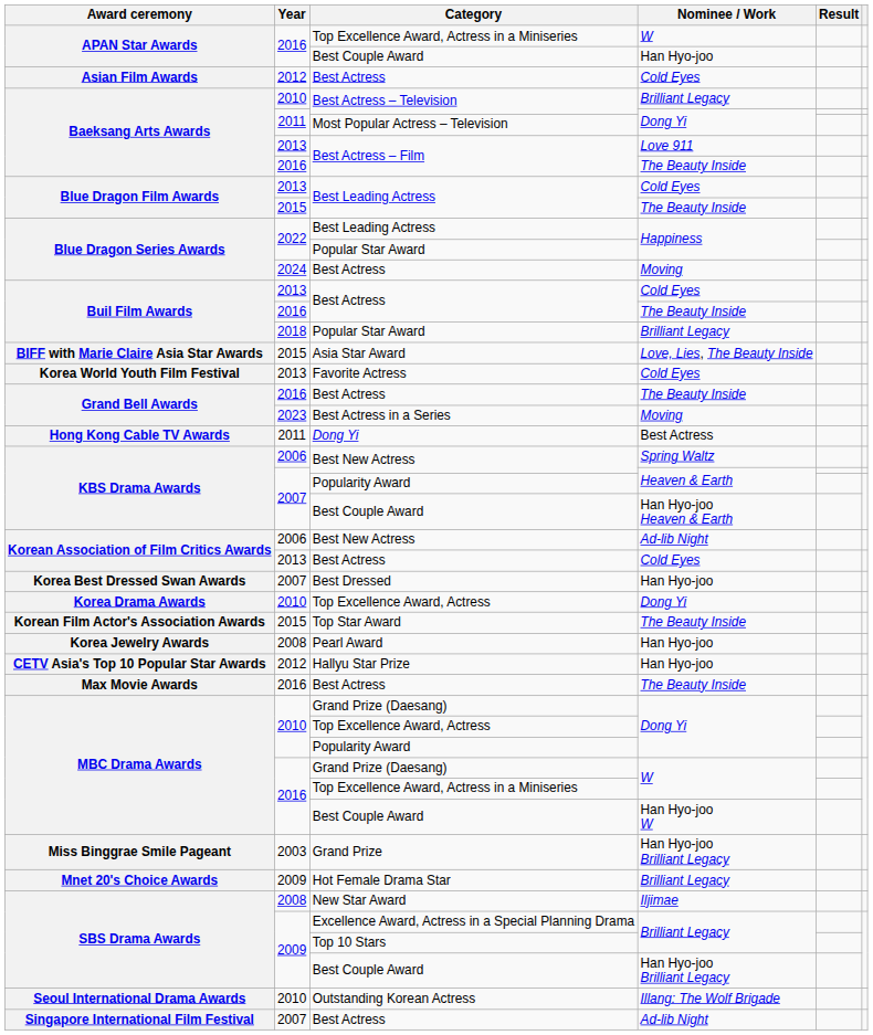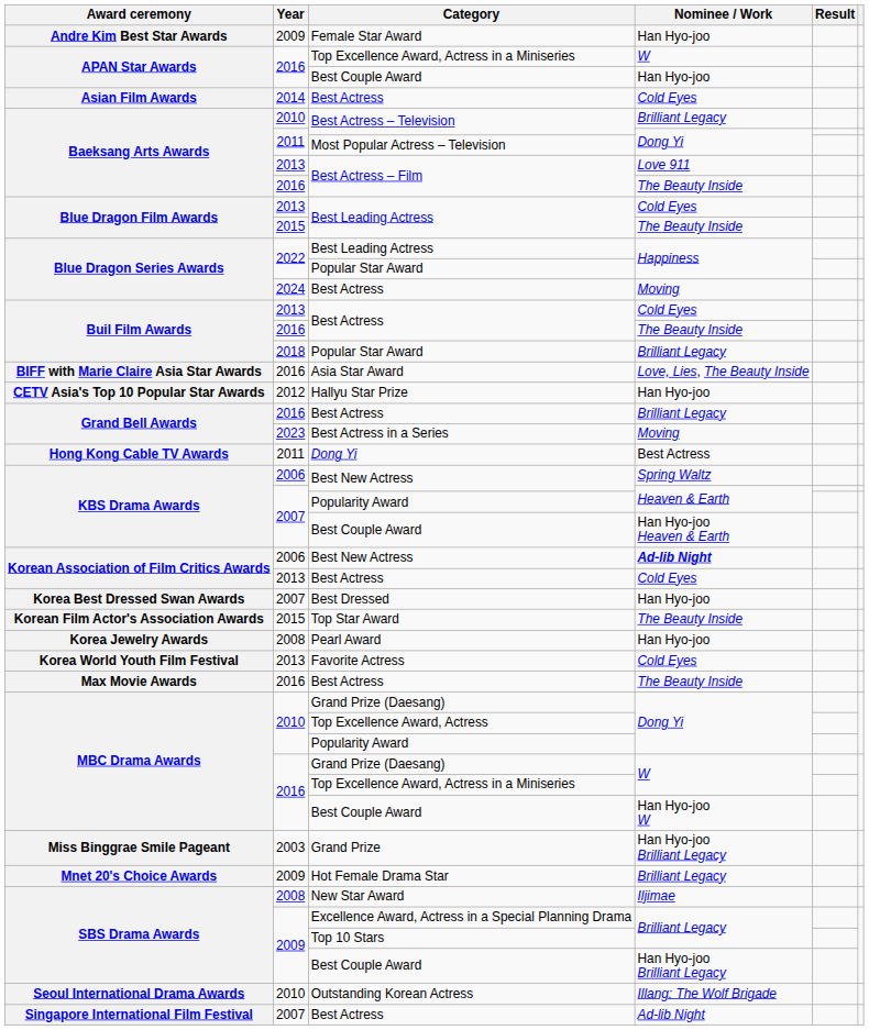+ row: Andre Kim Best Star Awards | 2009 | Female Star Award | Han Hyo-joo
Asian Film Awards / Best Actress | Year: 2012 -> 2014
Asia Star Award | Year: 2015 -> 2016
rows swapped: Hallyu Star Prize <-> Favorite Actress
Grand Bell Awards / Best Actress | Nominee / Work: The Beauty Inside -> Brilliant Legacy
Korean Association of Film Critics Awards / Best New Actress | Nominee / Work: normal -> bold
- row: Korea Drama Awards | 2010 | Top Excellence Award, Actress | Dong Yi
